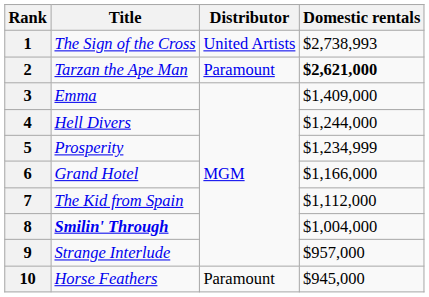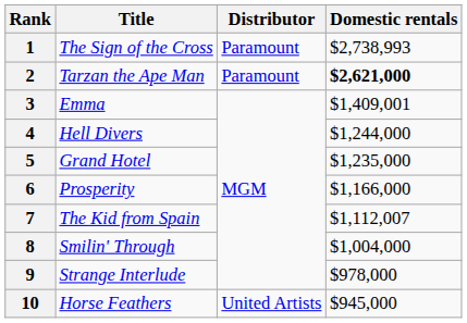1 | Distributor: United Artists -> Paramount
3 | Domestic rentals: $1,409,000 -> $1,409,001
5 | Title: Prosperity -> Grand Hotel
5 | Domestic rentals: $1,234,999 -> $1,235,000
6 | Title: Grand Hotel -> Prosperity
7 | Domestic rentals: $1,112,000 -> $1,112,007
8 | Title: bold -> normal
9 | Domestic rentals: $957,000 -> $978,000
10 | Distributor: Paramount -> United Artists
